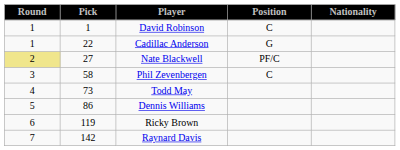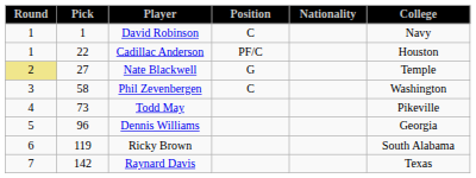+ column: College | Navy | Houston | Temple | Washington | Pikeville | Georgia | South Alabama | Texas
Cadillac Anderson | Position: G -> PF/C
Nate Blackwell | Position: PF/C -> G
Dennis Williams | Pick: 86 -> 96
